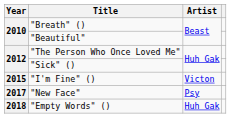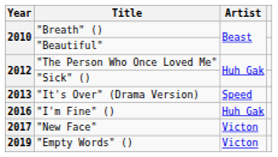+ row: 2013 | "It's Over" (Drama Version) | Speed
"I'm Fine" () | Year: 2015 -> 2016
"I'm Fine" () | Artist: Victon -> Huh Gak
"New Face" | Artist: Psy -> Victon
"Empty Words" () | Year: 2018 -> 2019
"Empty Words" () | Artist: Huh Gak -> Victon
